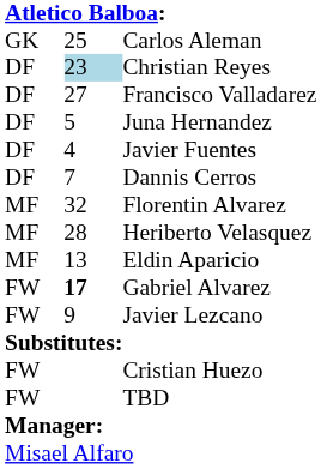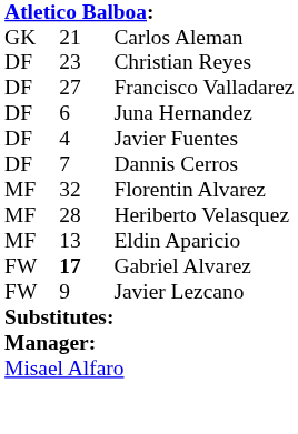Carlos Aleman | column 2: 25 -> 21
Christian Reyes | column 2: lightblue background -> no background
Juna Hernandez | column 2: 5 -> 6
- row: FW | Cristian Huezo
- row: FW | TBD
